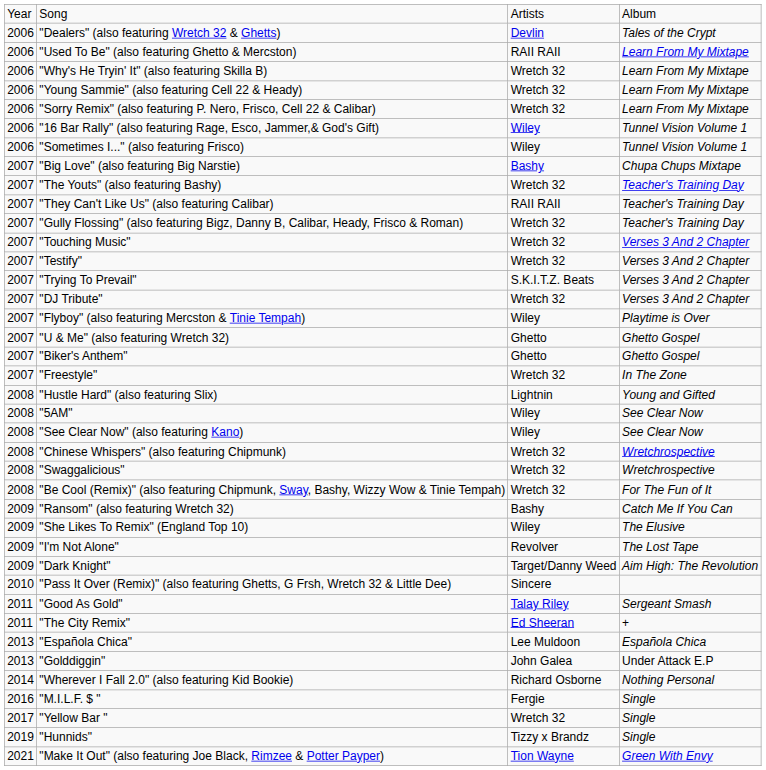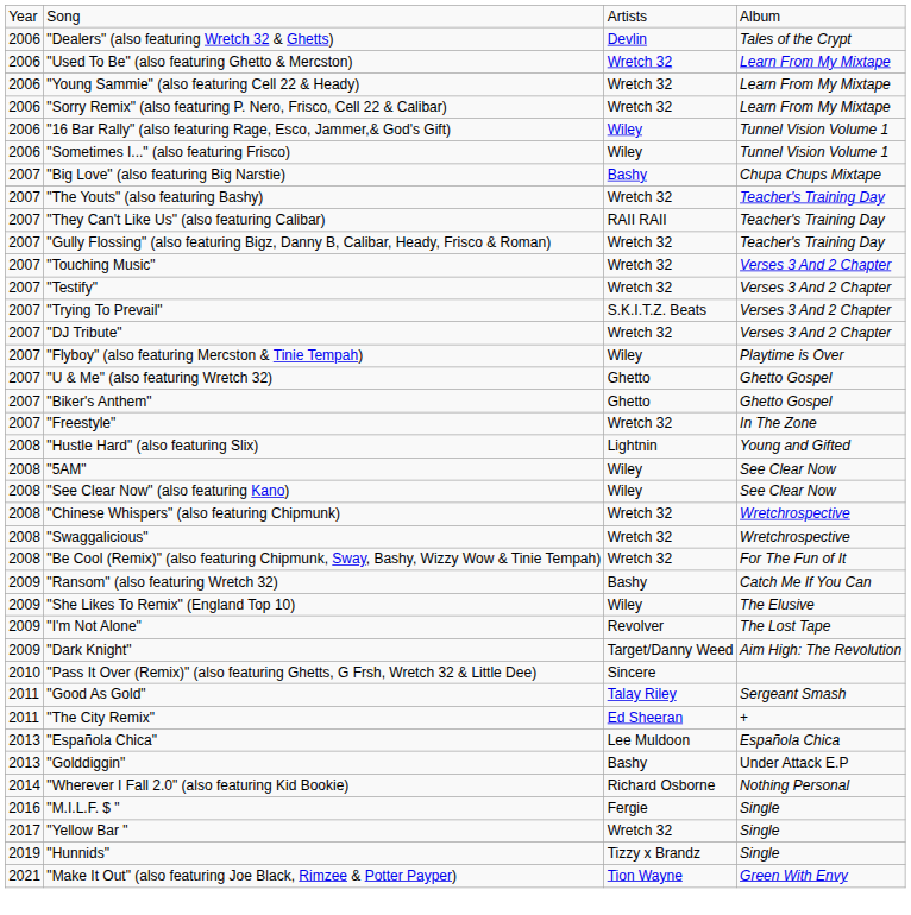"Used To Be" (also featuring Ghetto & Mercston) | column 3: RAII RAII -> Wretch 32
- row: 2006 | "Why's He Tryin' It" (also featuring Skilla B) | Wretch 32 | Learn From My Mixtape
"Golddiggin" | column 3: John Galea -> Bashy
